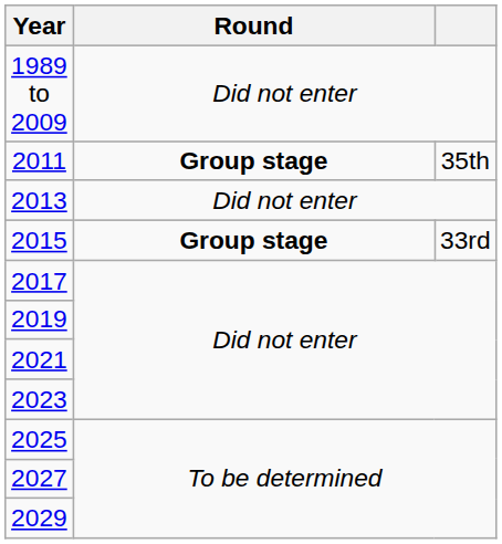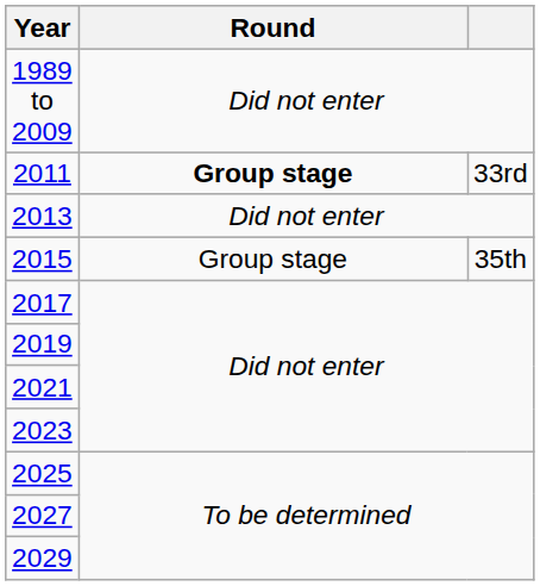2011 | column 3: 35th -> 33rd
2015 | Round: bold -> normal
2015 | column 3: 33rd -> 35th
